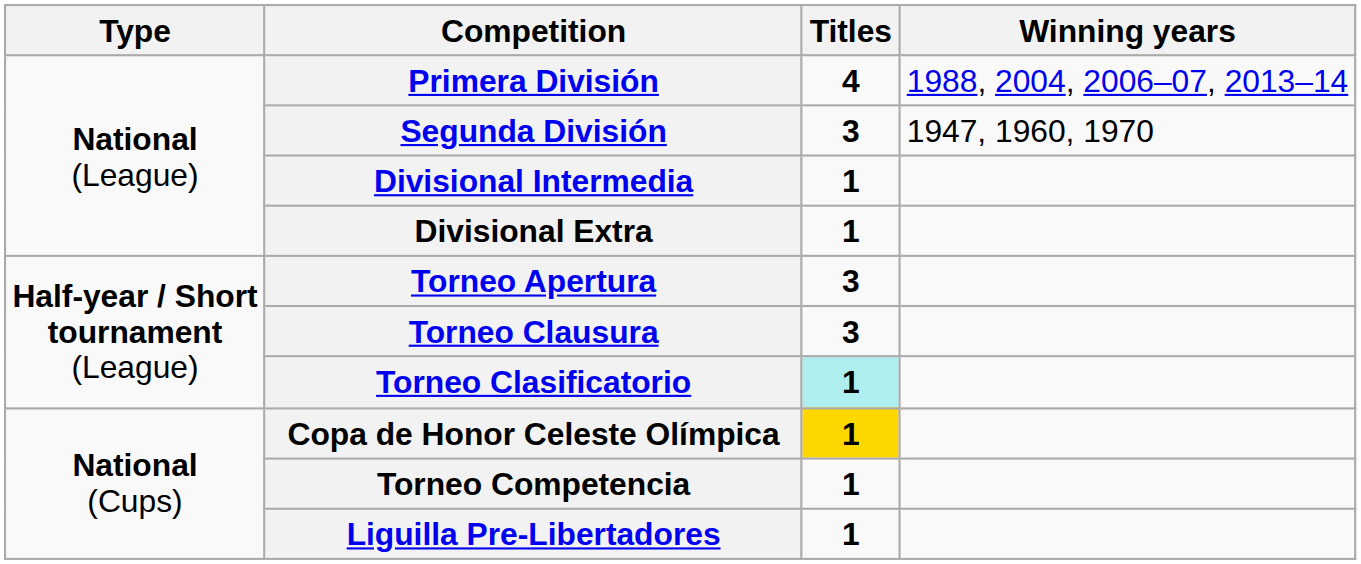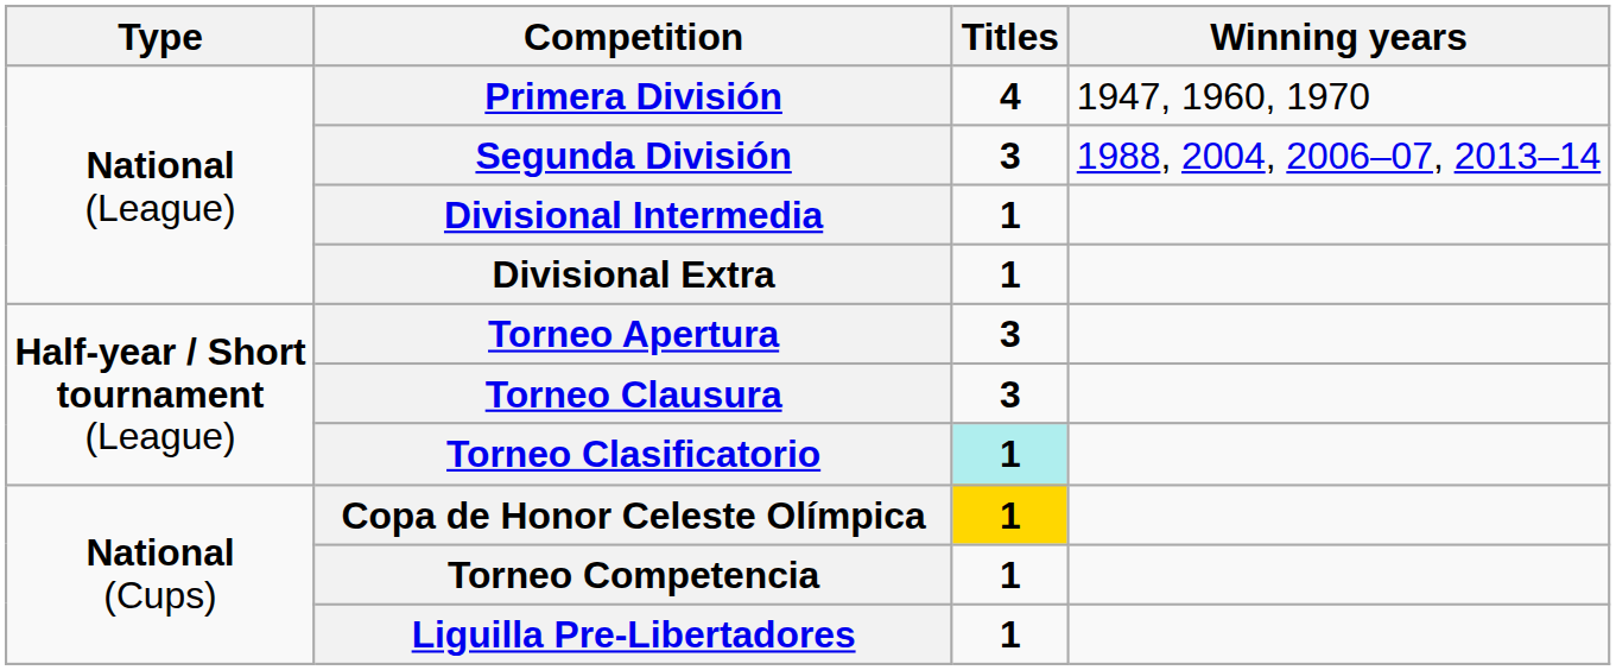Primera División | Winning years: 1988, 2004, 2006–07, 2013–14 -> 1947, 1960, 1970
Segunda División | Winning years: 1947, 1960, 1970 -> 1988, 2004, 2006–07, 2013–14
